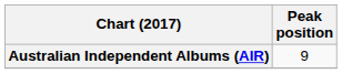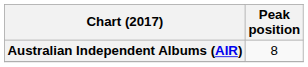Australian Independent Albums (AIR) | Peak position: 9 -> 8
